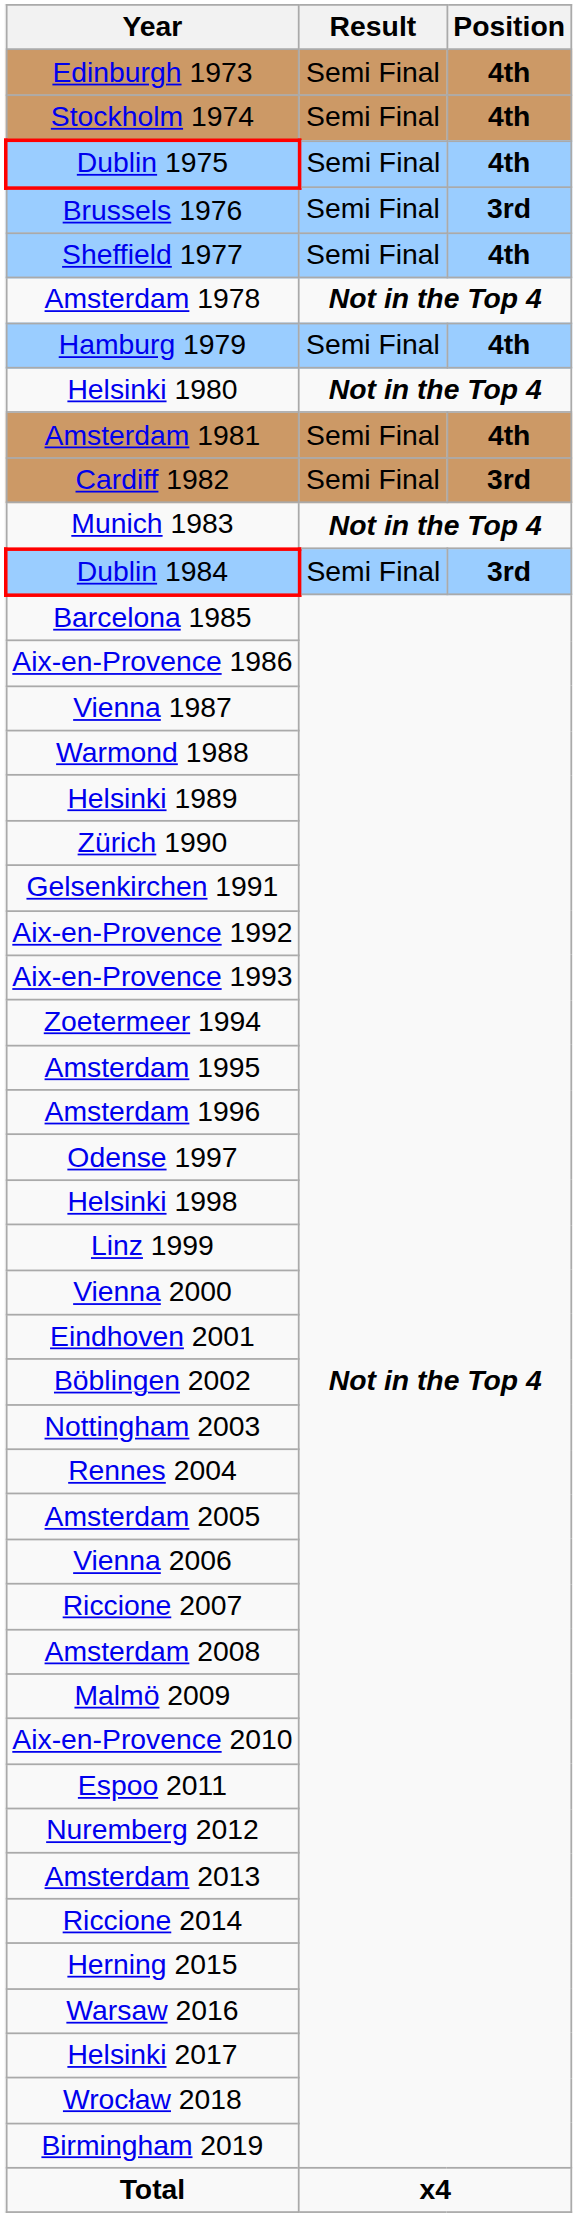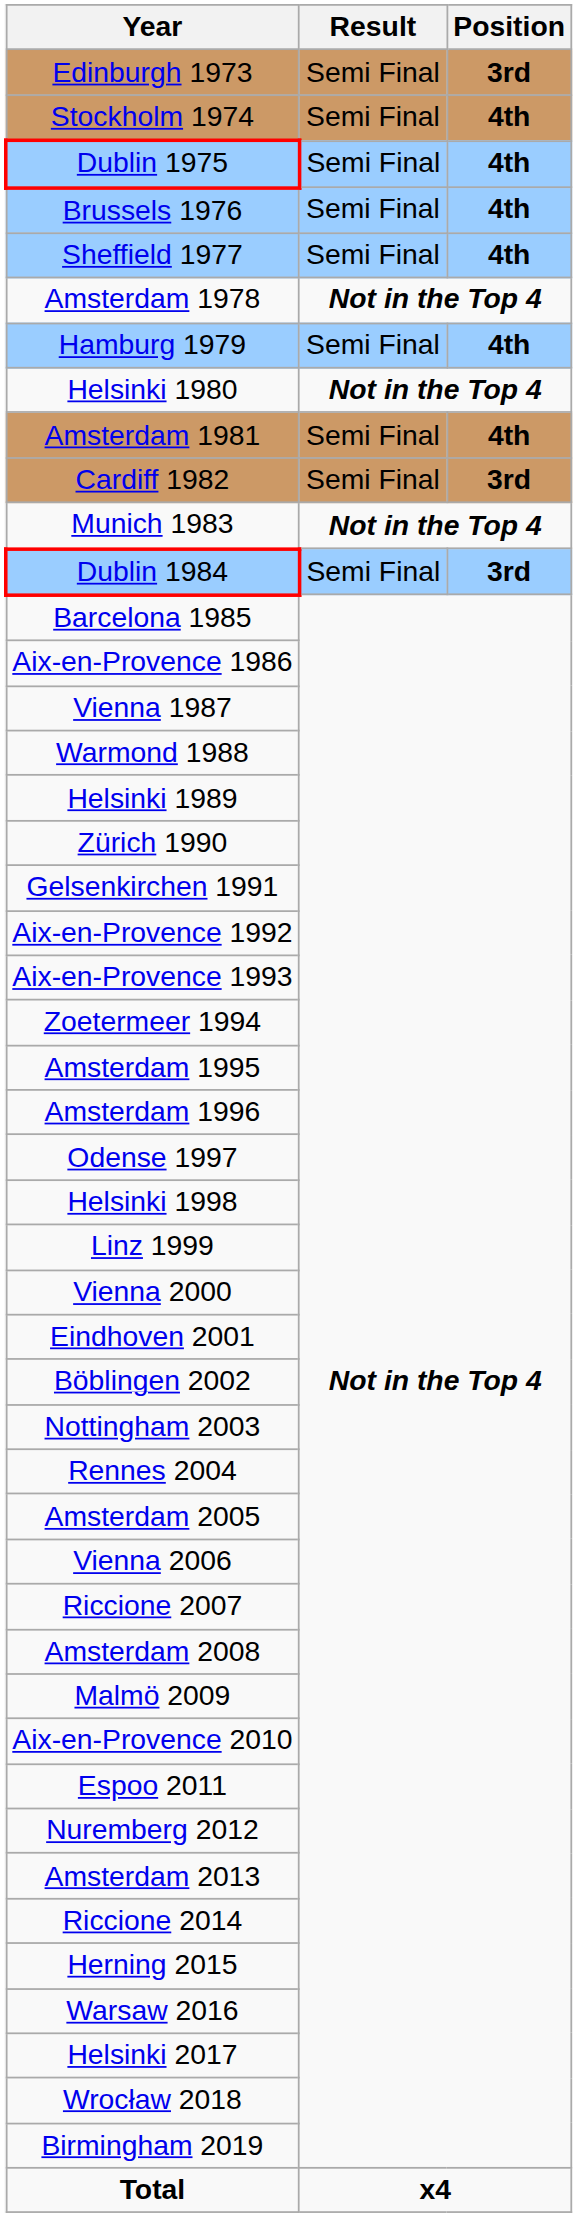Edinburgh 1973 | Position: 4th -> 3rd
Brussels 1976 | Position: 3rd -> 4th
